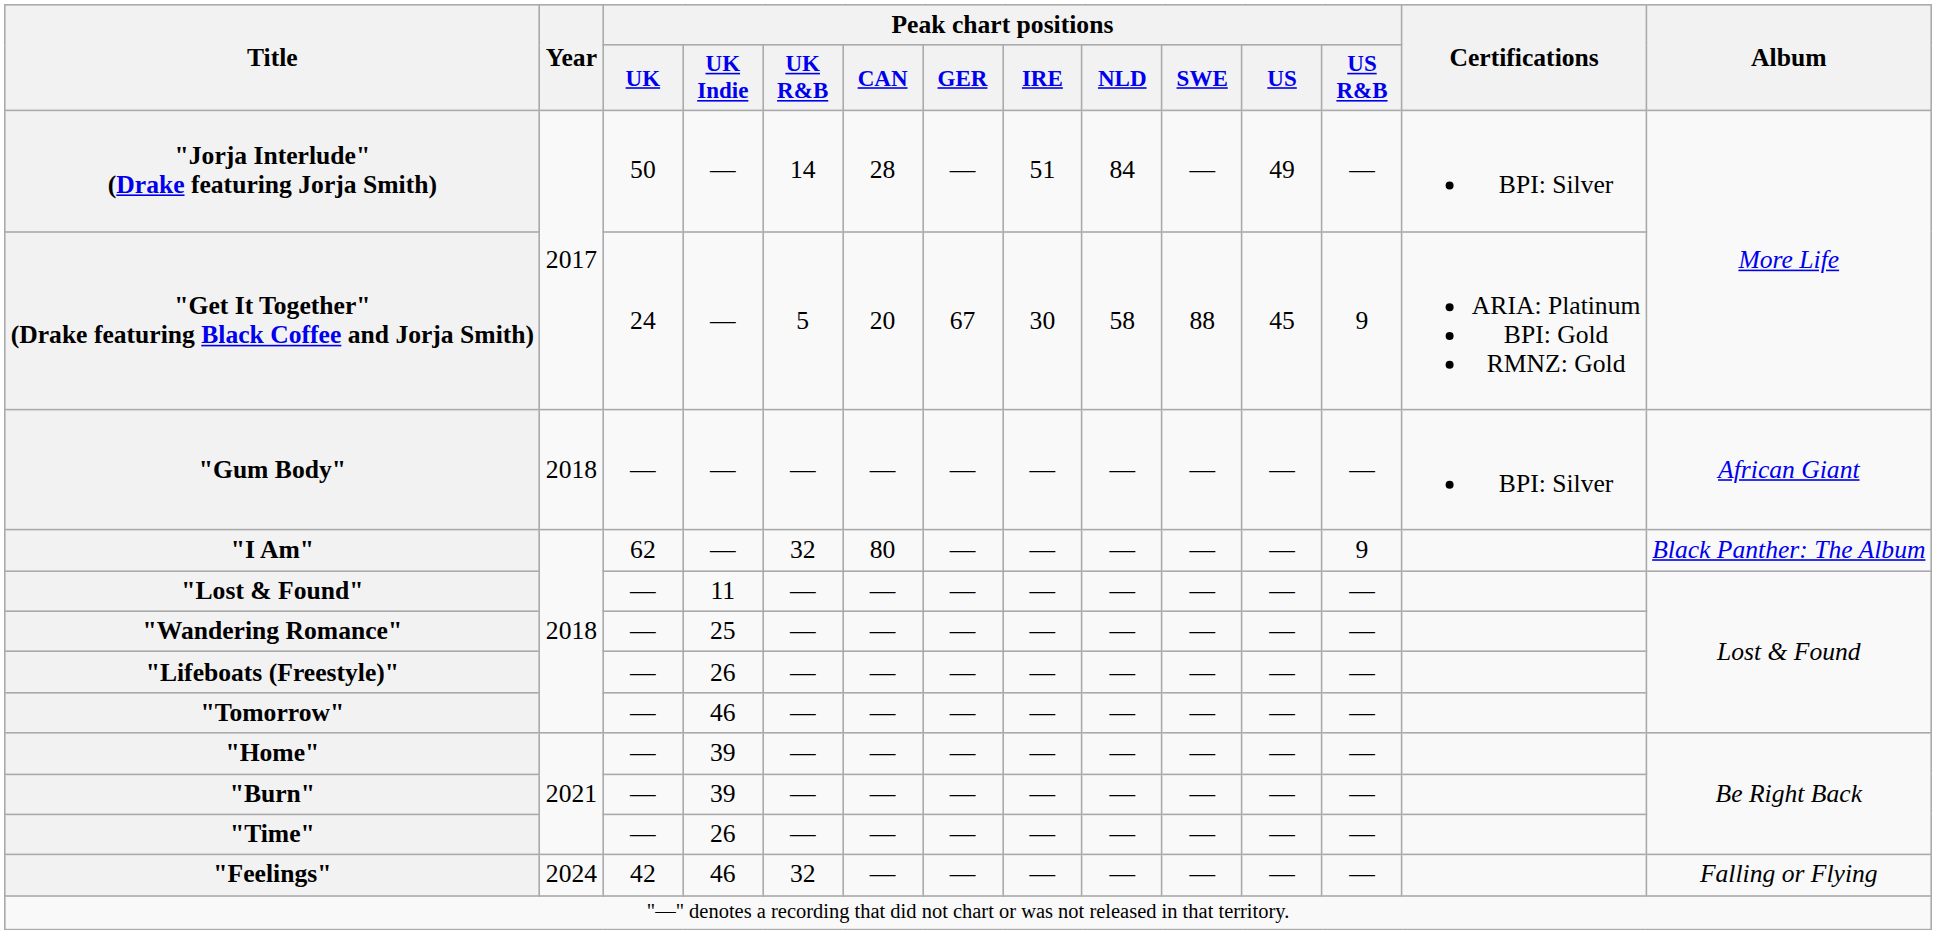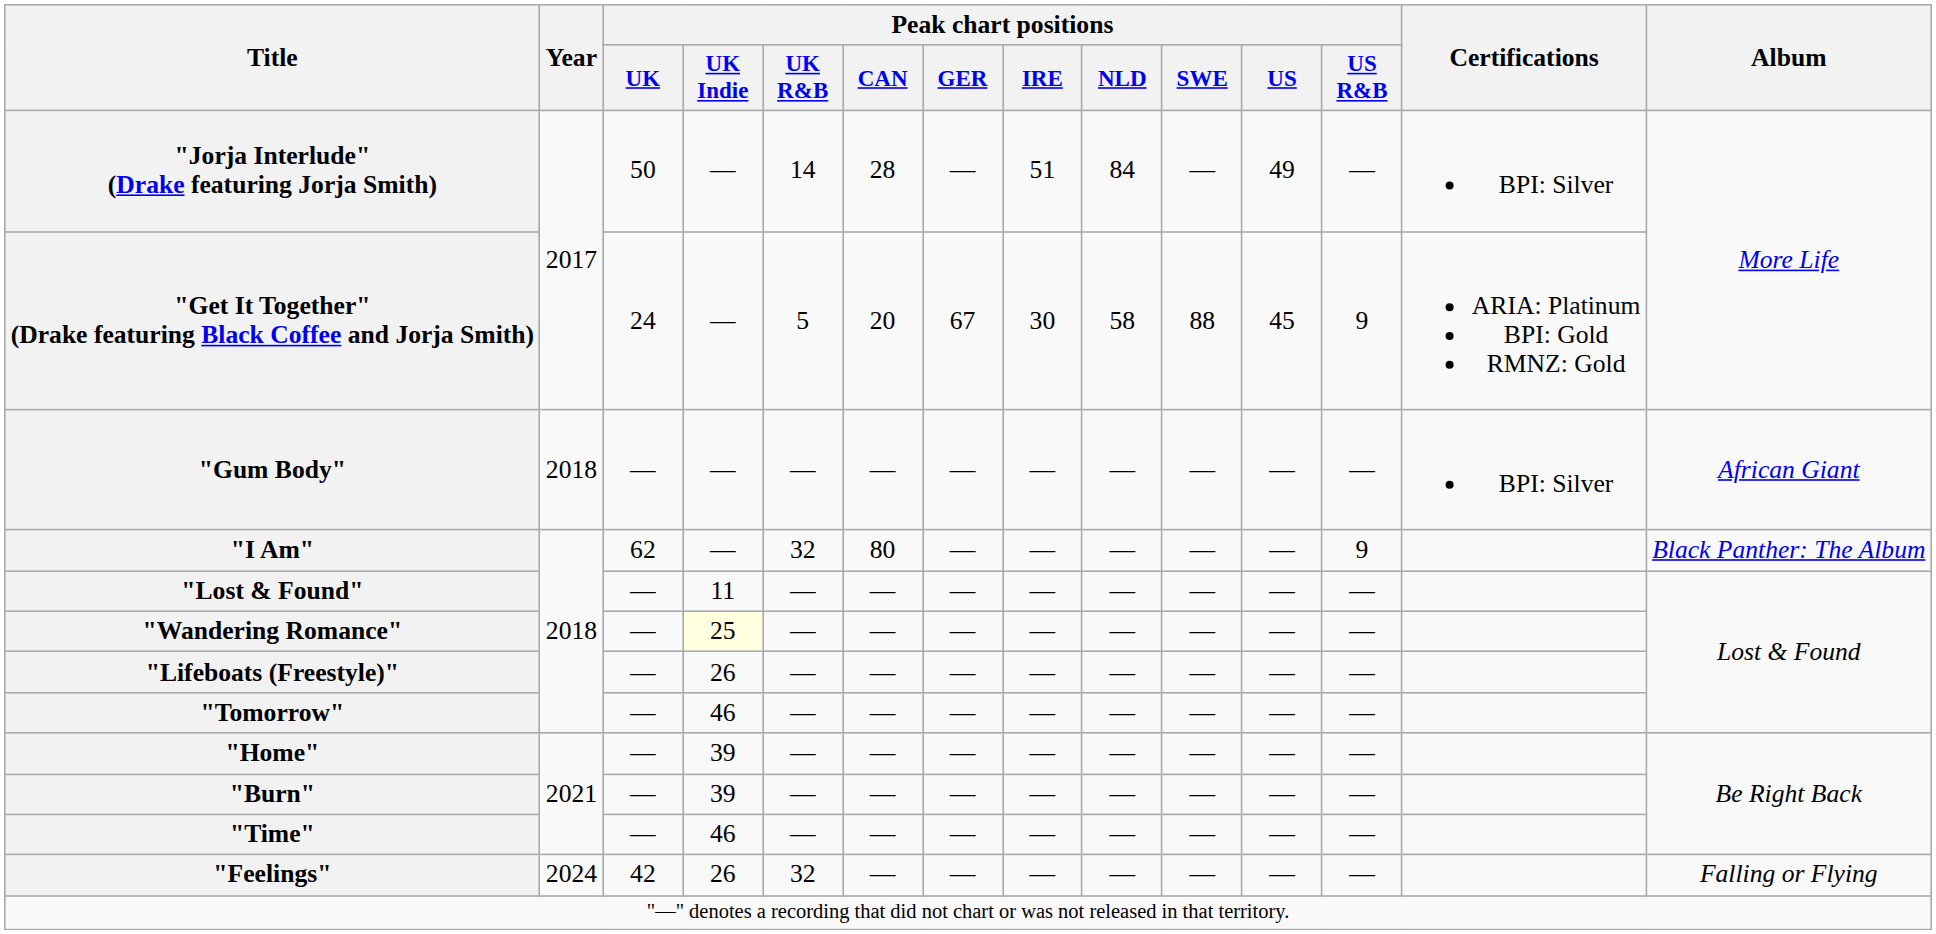"Wandering Romance" | Peak chart positions / UK Indie: no background -> lightyellow background
"Time" | Peak chart positions / UK Indie: 26 -> 46
"Feelings" | Peak chart positions / UK Indie: 46 -> 26
